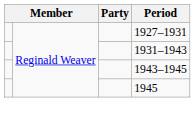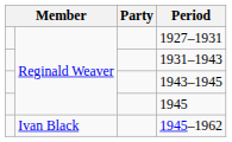+ row: Ivan Black | 1945–1962
